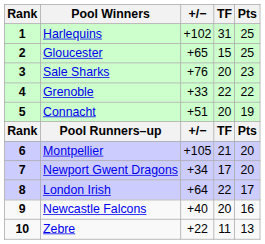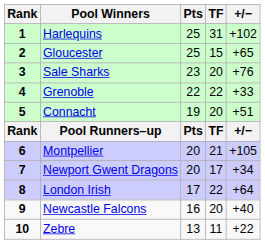columns swapped: Pts <-> +/−
